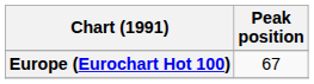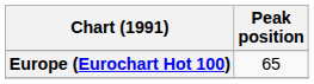Europe (Eurochart Hot 100) | Peak position: 67 -> 65
